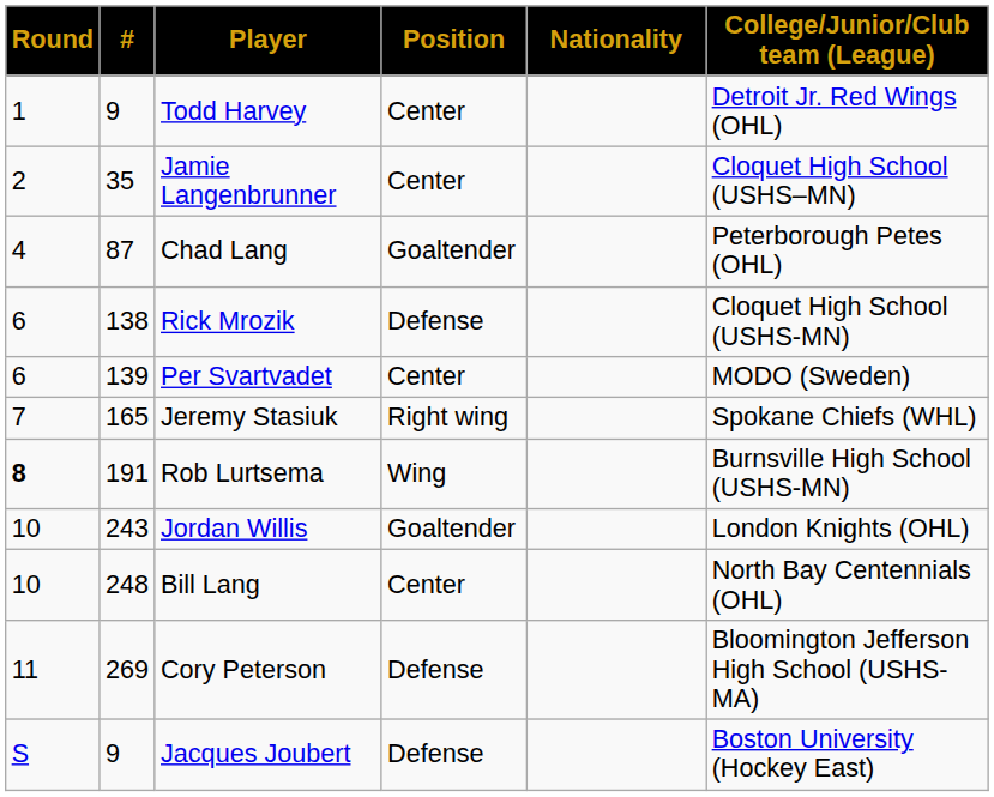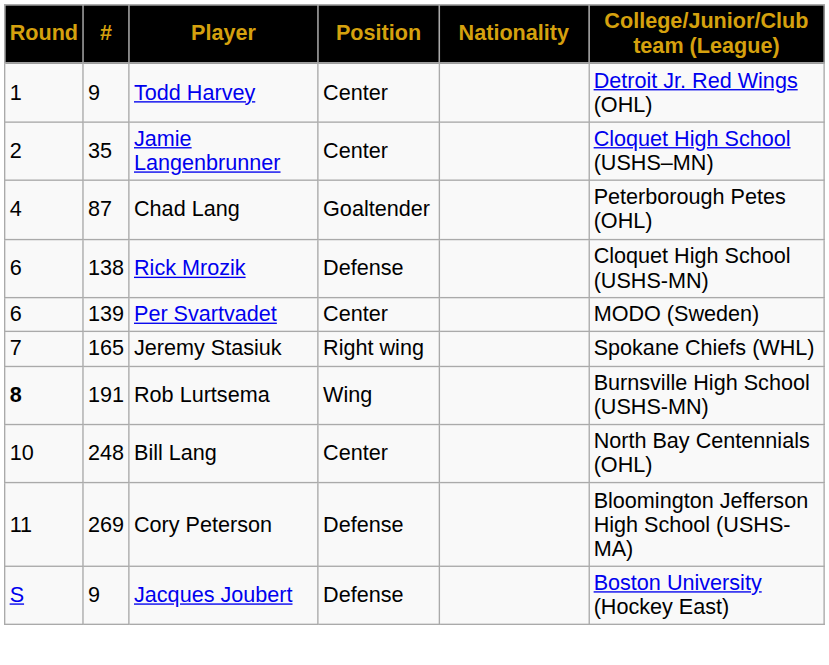- row: 10 | 243 | Jordan Willis | Goaltender | London Knights (OHL)
